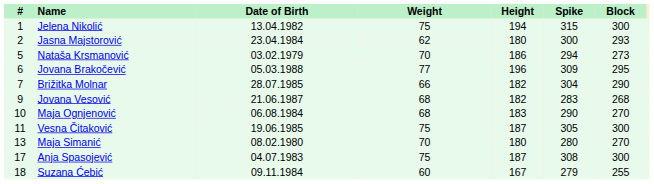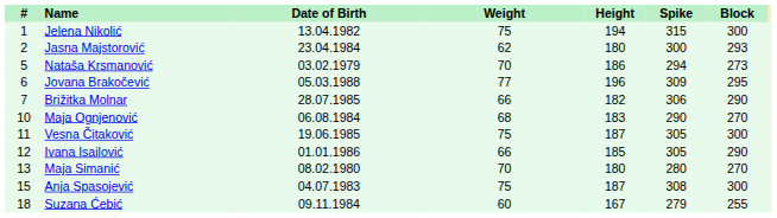Brižitka Molnar | Spike: 304 -> 306
- row: 9 | Jovana Vesović | 21.06.1987 | 68 | 182 | 283 | 268
+ row: 12 | Ivana Isailović | 01.01.1986 | 66 | 185 | 305 | 290
Anja Spasojević | #: 17 -> 15
